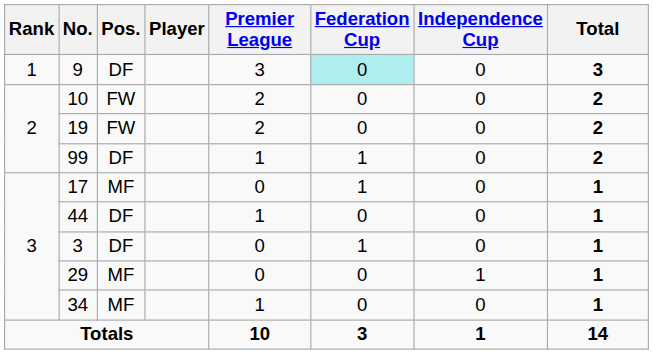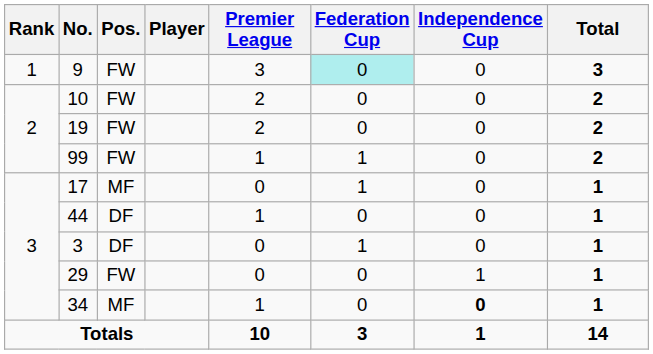9 | Pos.: DF -> FW
99 | Pos.: DF -> FW
29 | Pos.: MF -> FW
34 | Independence Cup: normal -> bold
